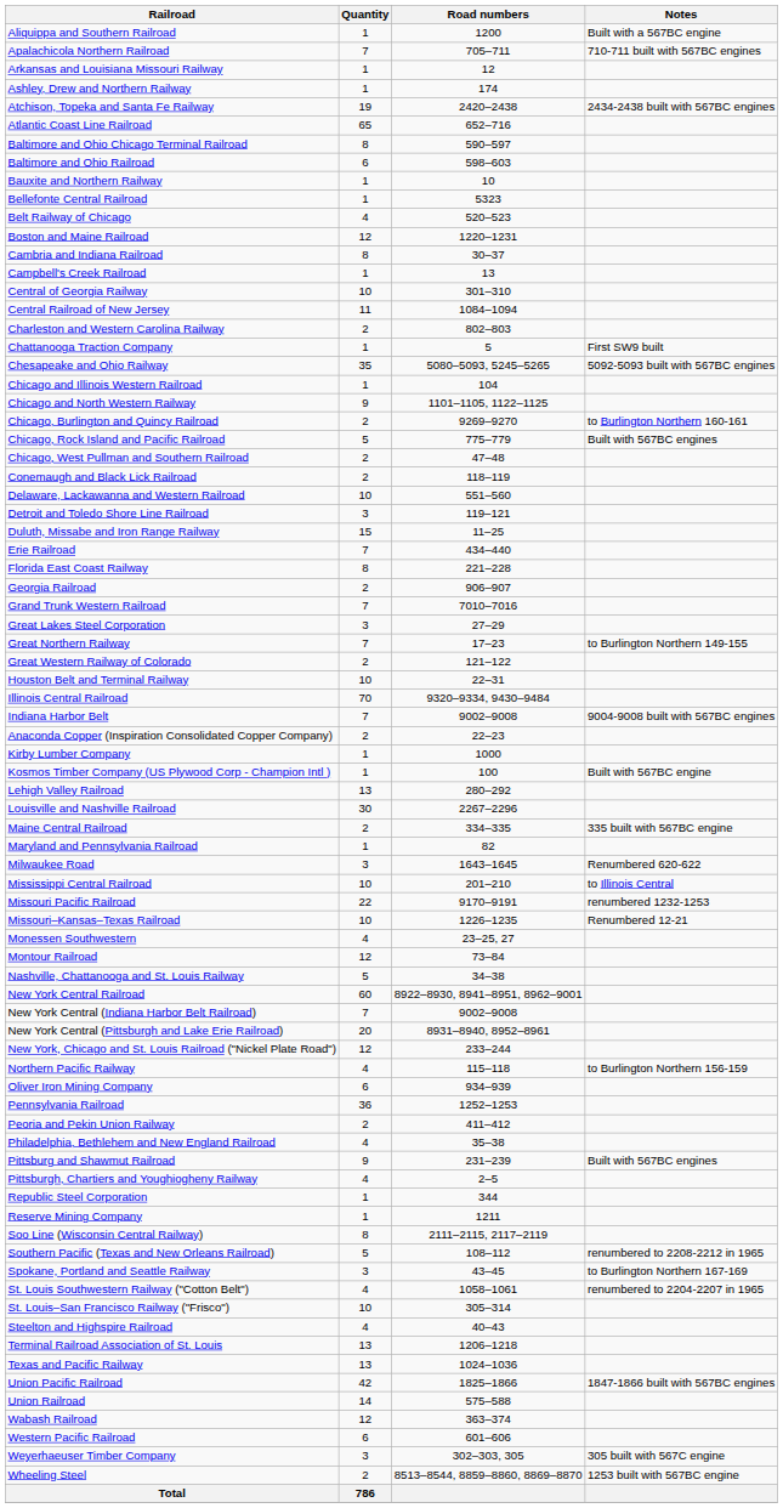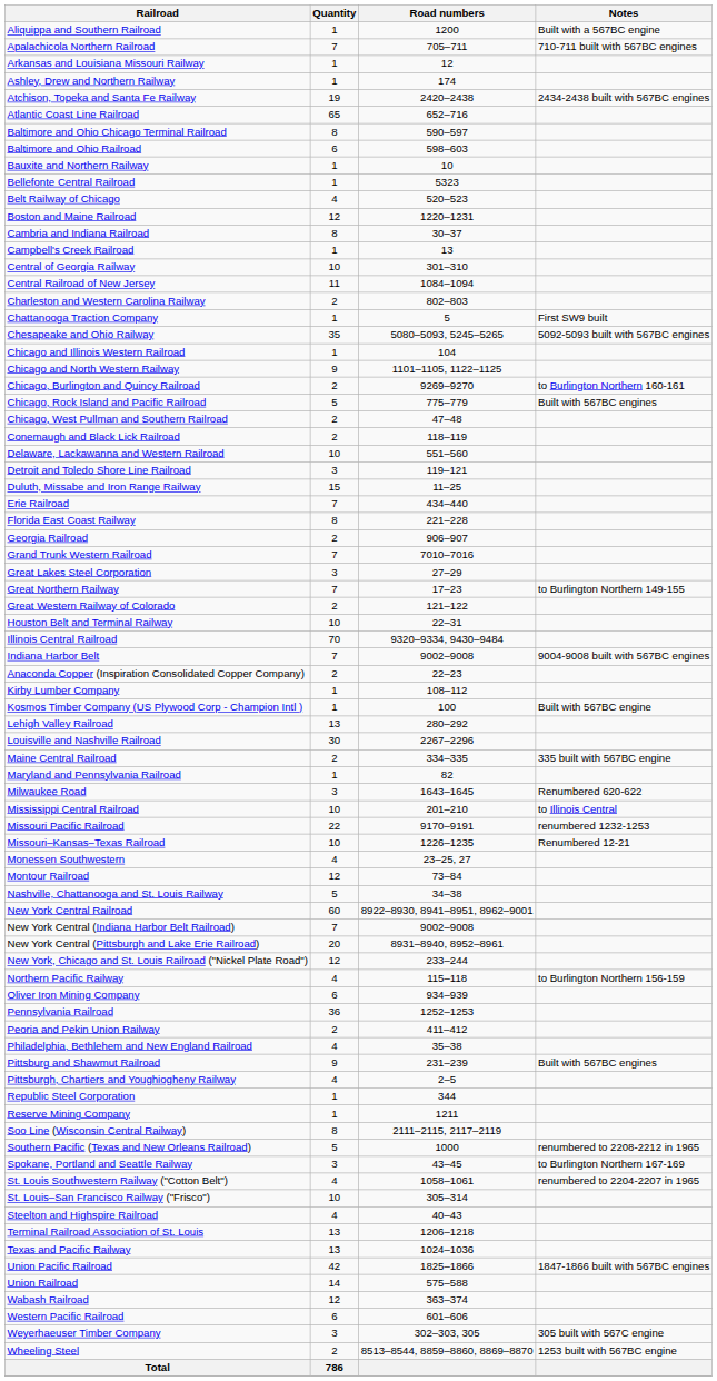Kirby Lumber Company | Road numbers: 1000 -> 108–112
Southern Pacific (Texas and New Orleans Railroad) | Road numbers: 108–112 -> 1000
